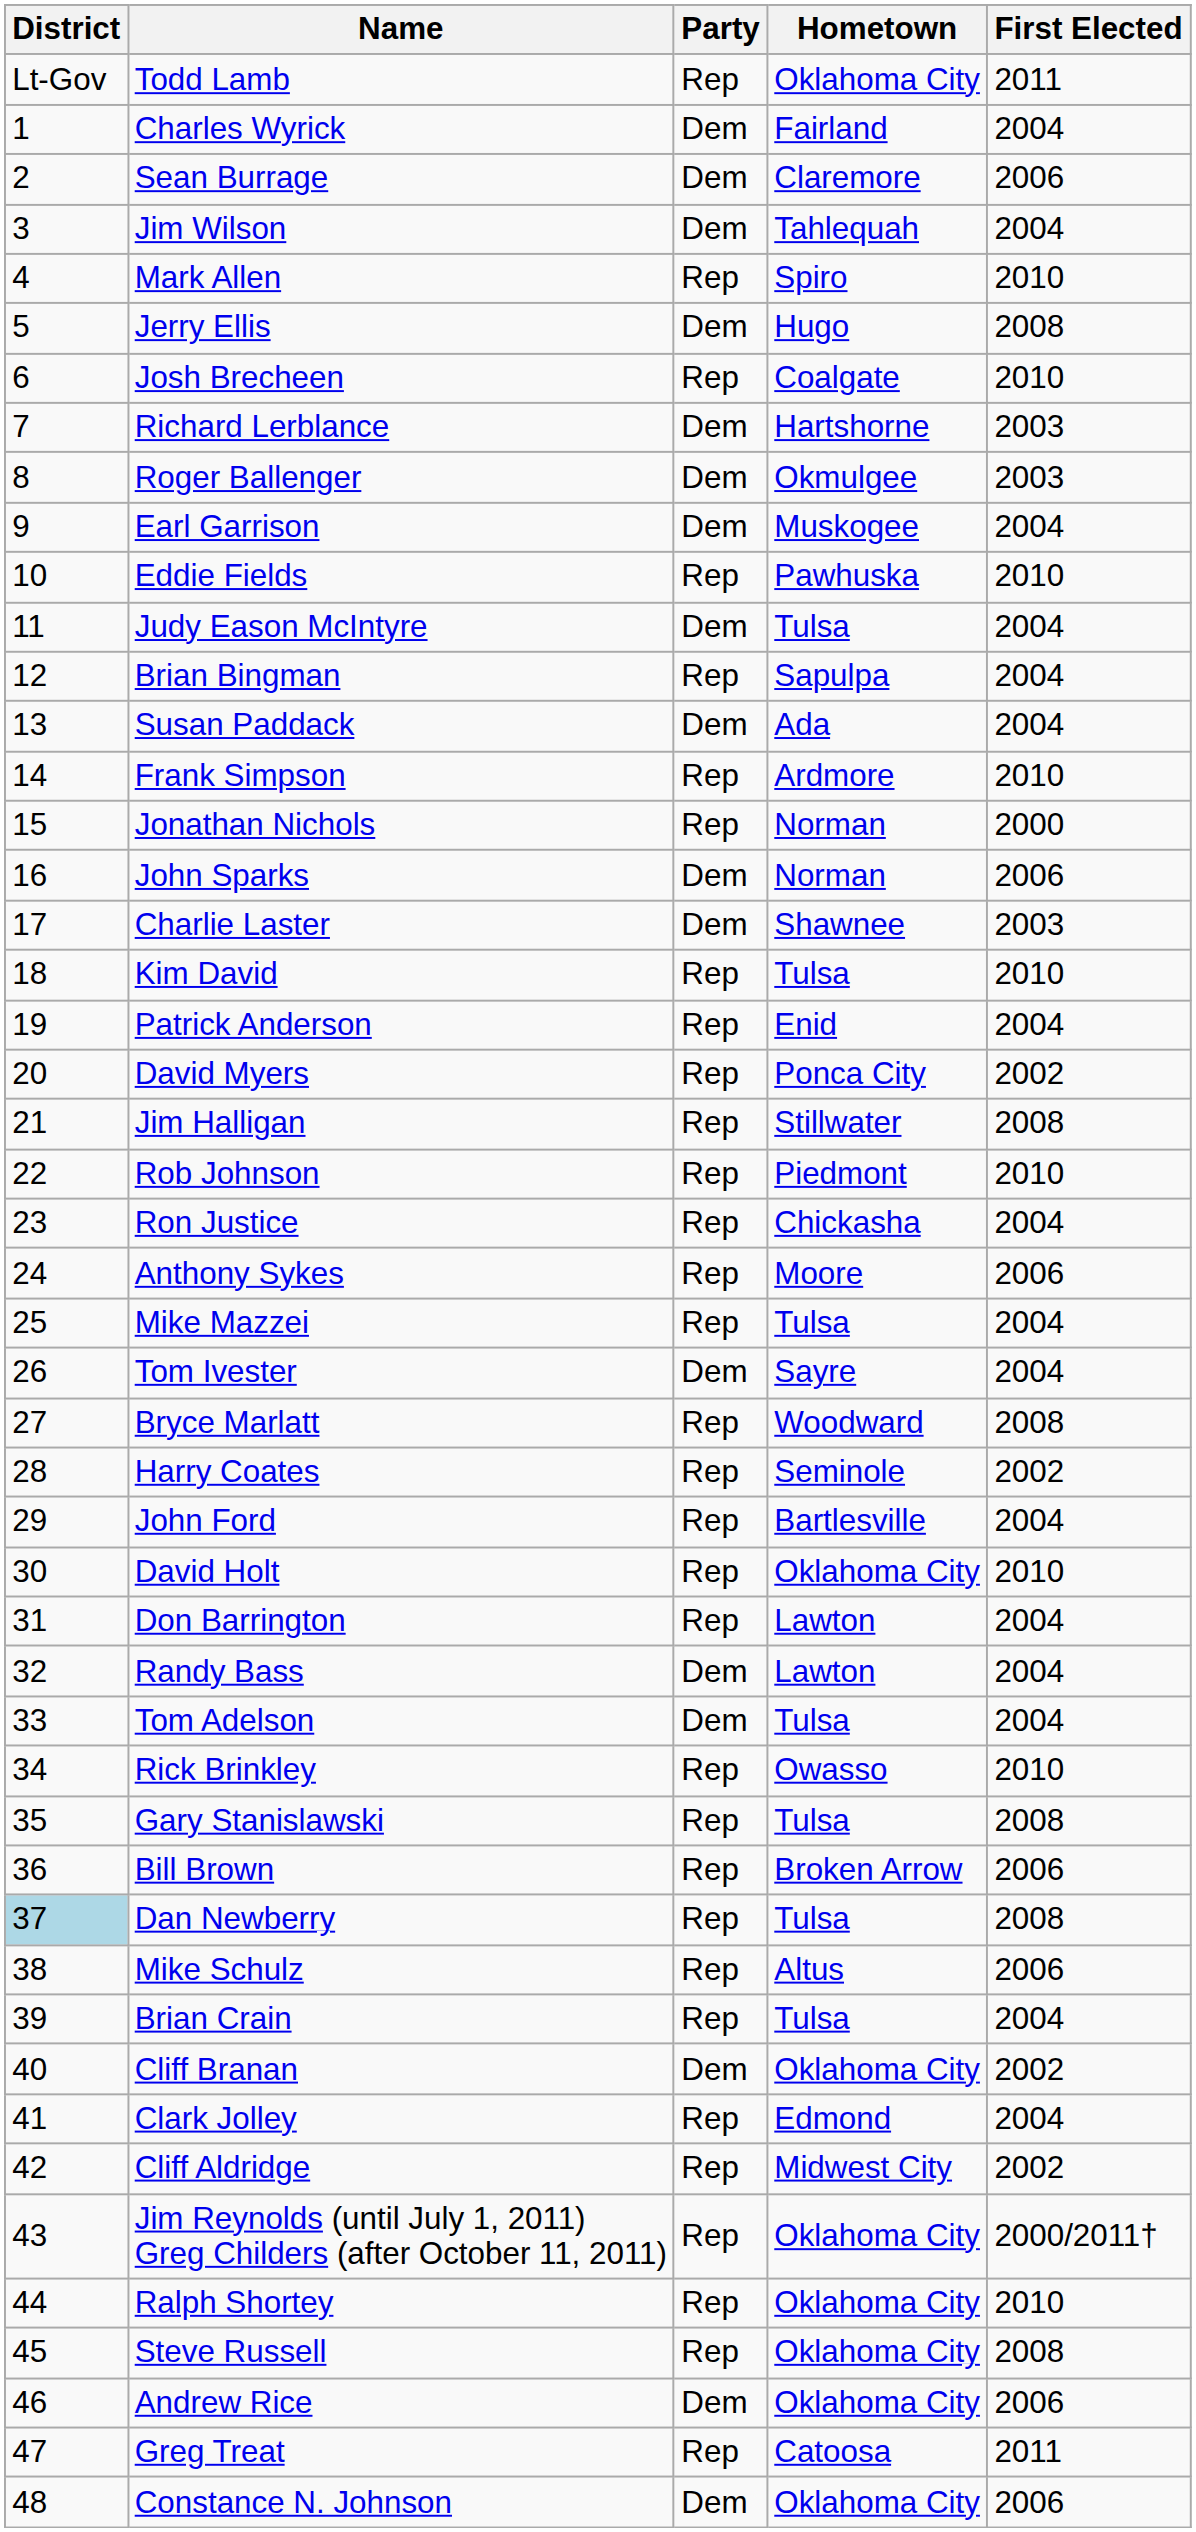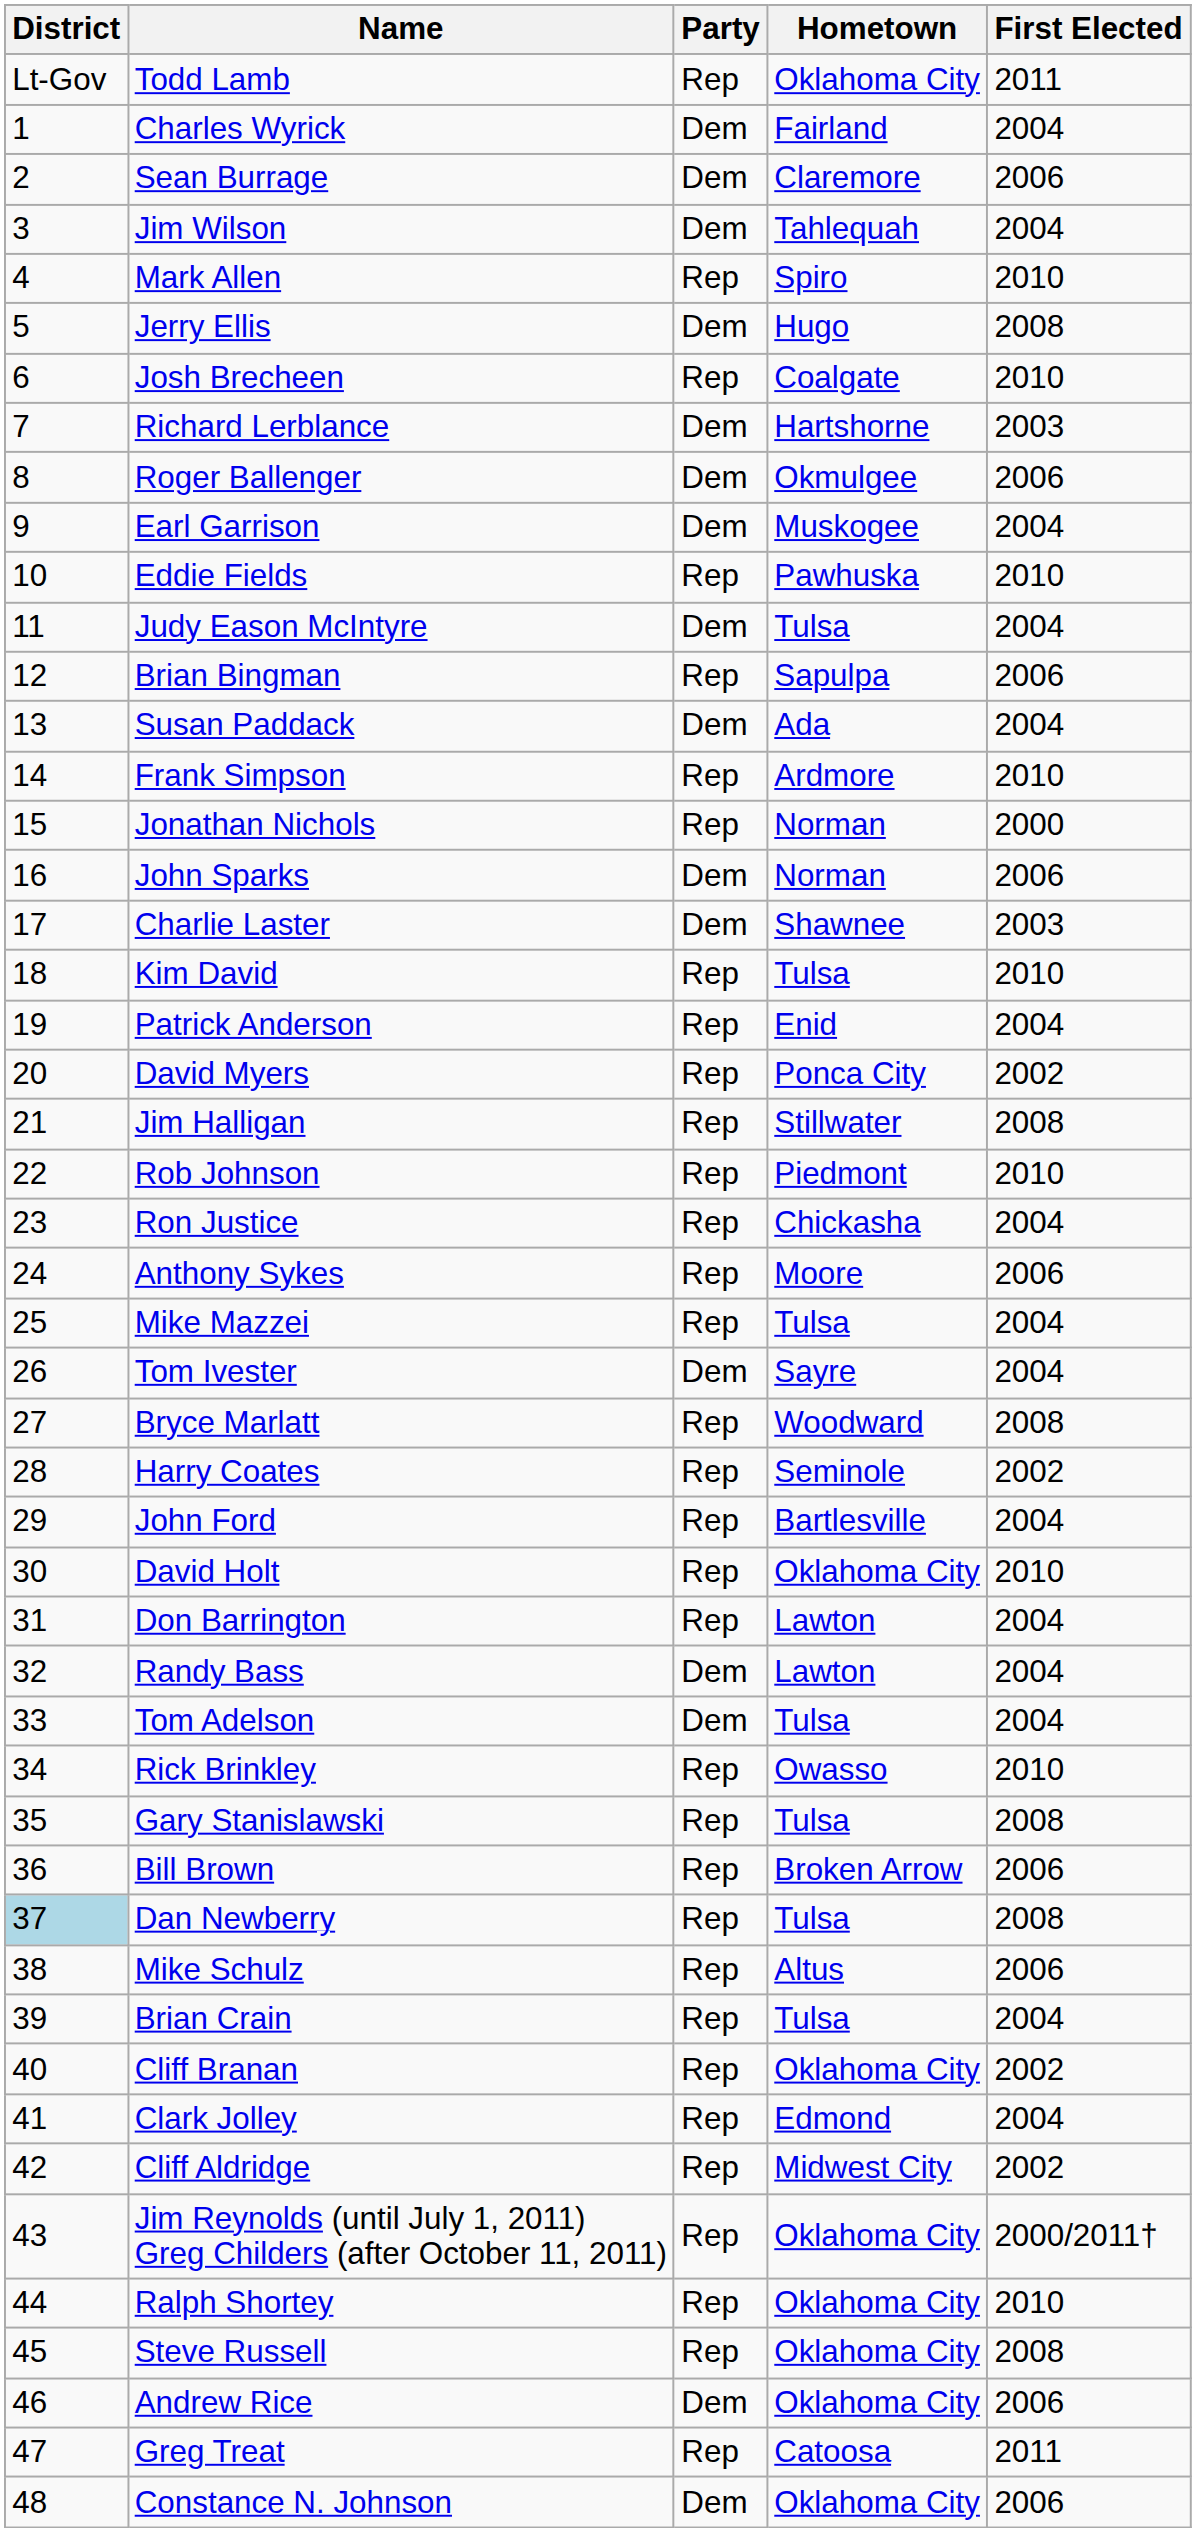Roger Ballenger | First Elected: 2003 -> 2006
Brian Bingman | First Elected: 2004 -> 2006
Cliff Branan | Party: Dem -> Rep
